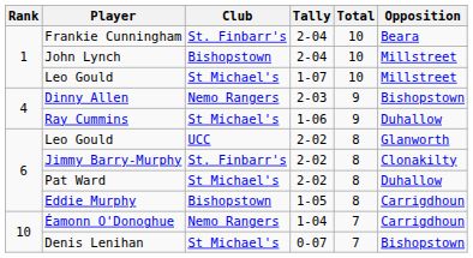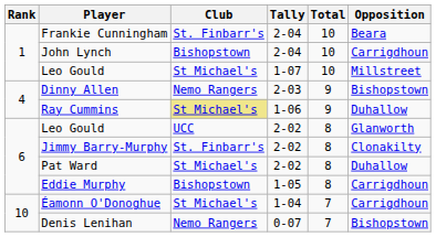John Lynch | Opposition: Millstreet -> Carrigdhoun
Ray Cummins | Club: no background -> khaki background
Éamonn O'Donoghue | Club: Nemo Rangers -> St Michael's
Denis Lenihan | Club: St Michael's -> Nemo Rangers
